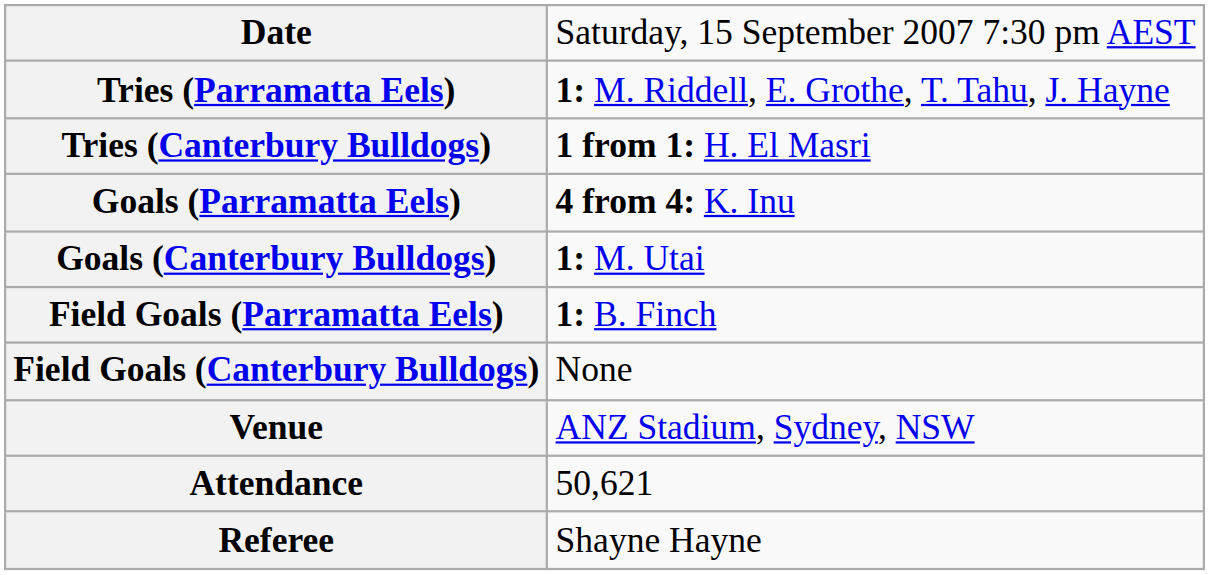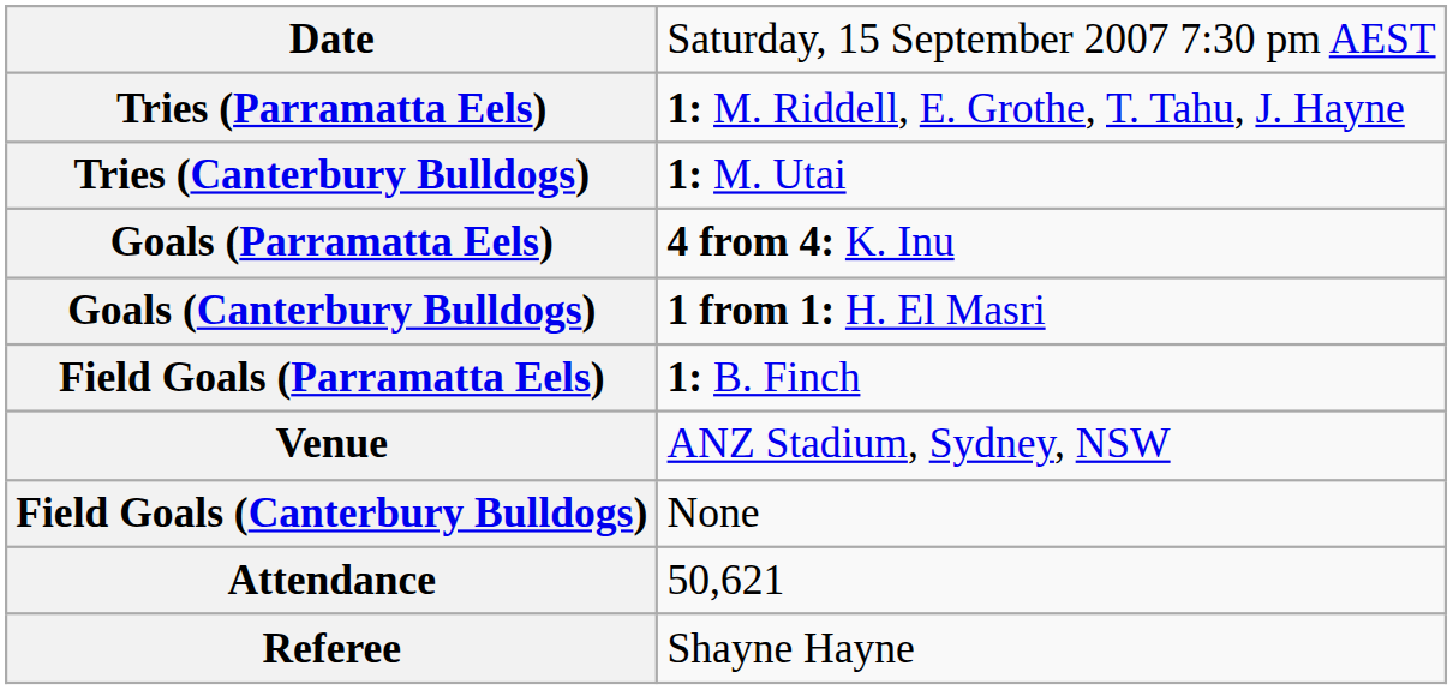Tries (Canterbury Bulldogs) | column 2: 1 from 1: H. El Masri -> 1: M. Utai
Goals (Canterbury Bulldogs) | column 2: 1: M. Utai -> 1 from 1: H. El Masri
rows swapped: Field Goals (Canterbury Bulldogs) <-> Venue
